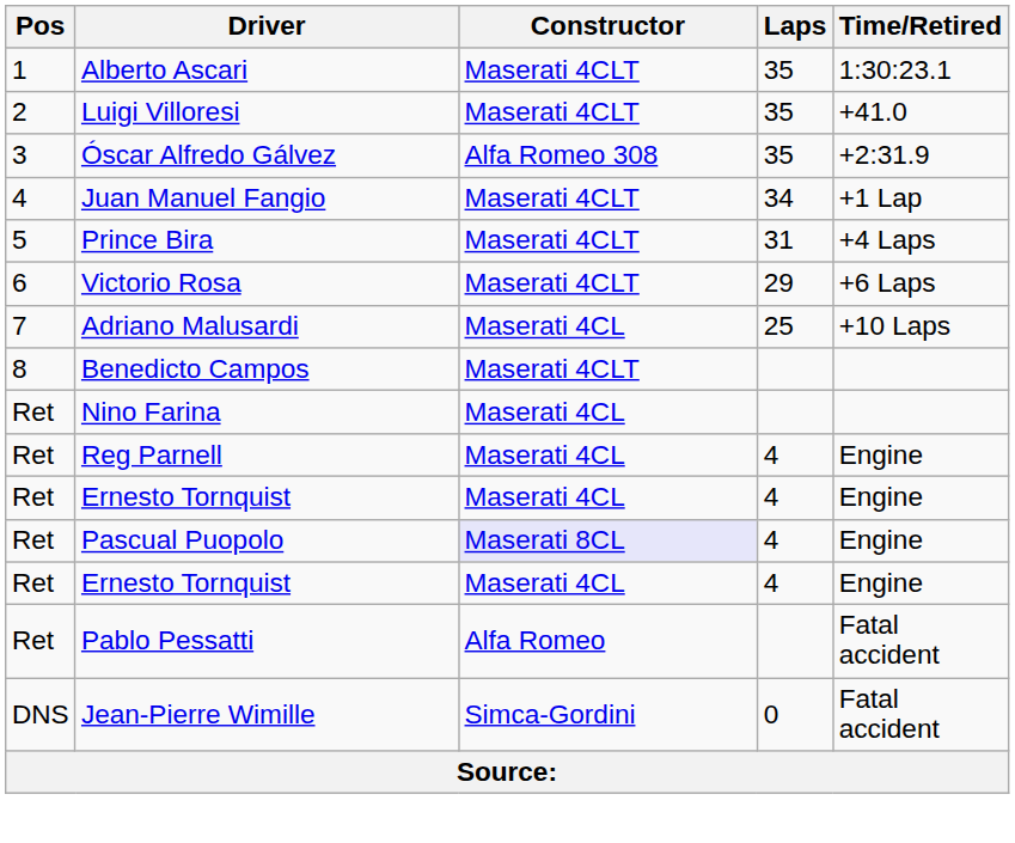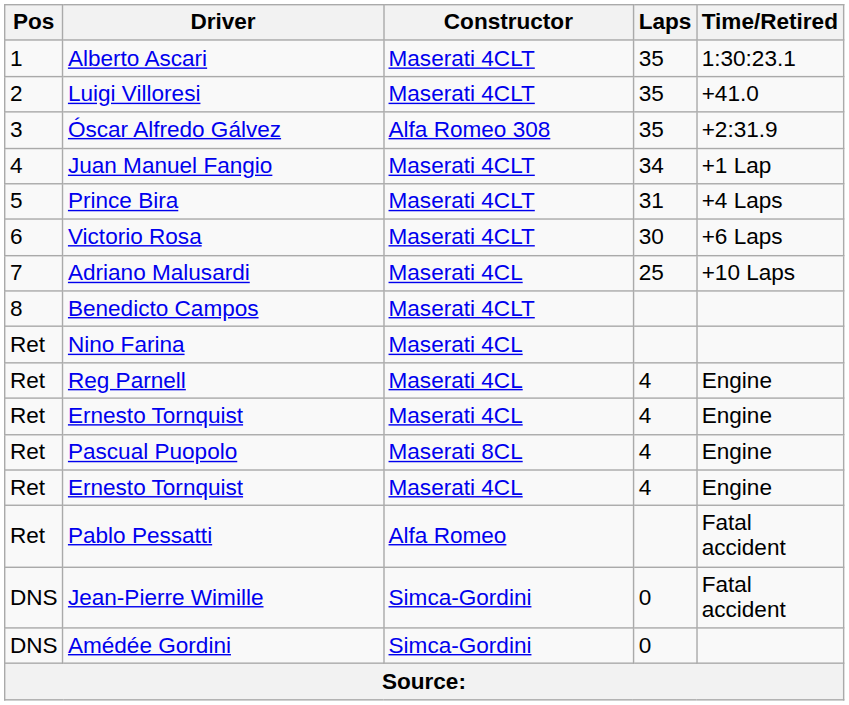Victorio Rosa | Laps: 29 -> 30
Pascual Puopolo | Constructor: lavender background -> no background
+ row: DNS | Amédée Gordini | Simca-Gordini | 0
